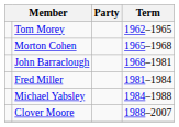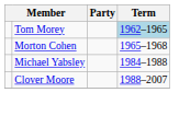Tom Morey | Term: no background -> lightblue background
- row: John Barraclough | 1968–1981
- row: Fred Miller | 1981–1984
